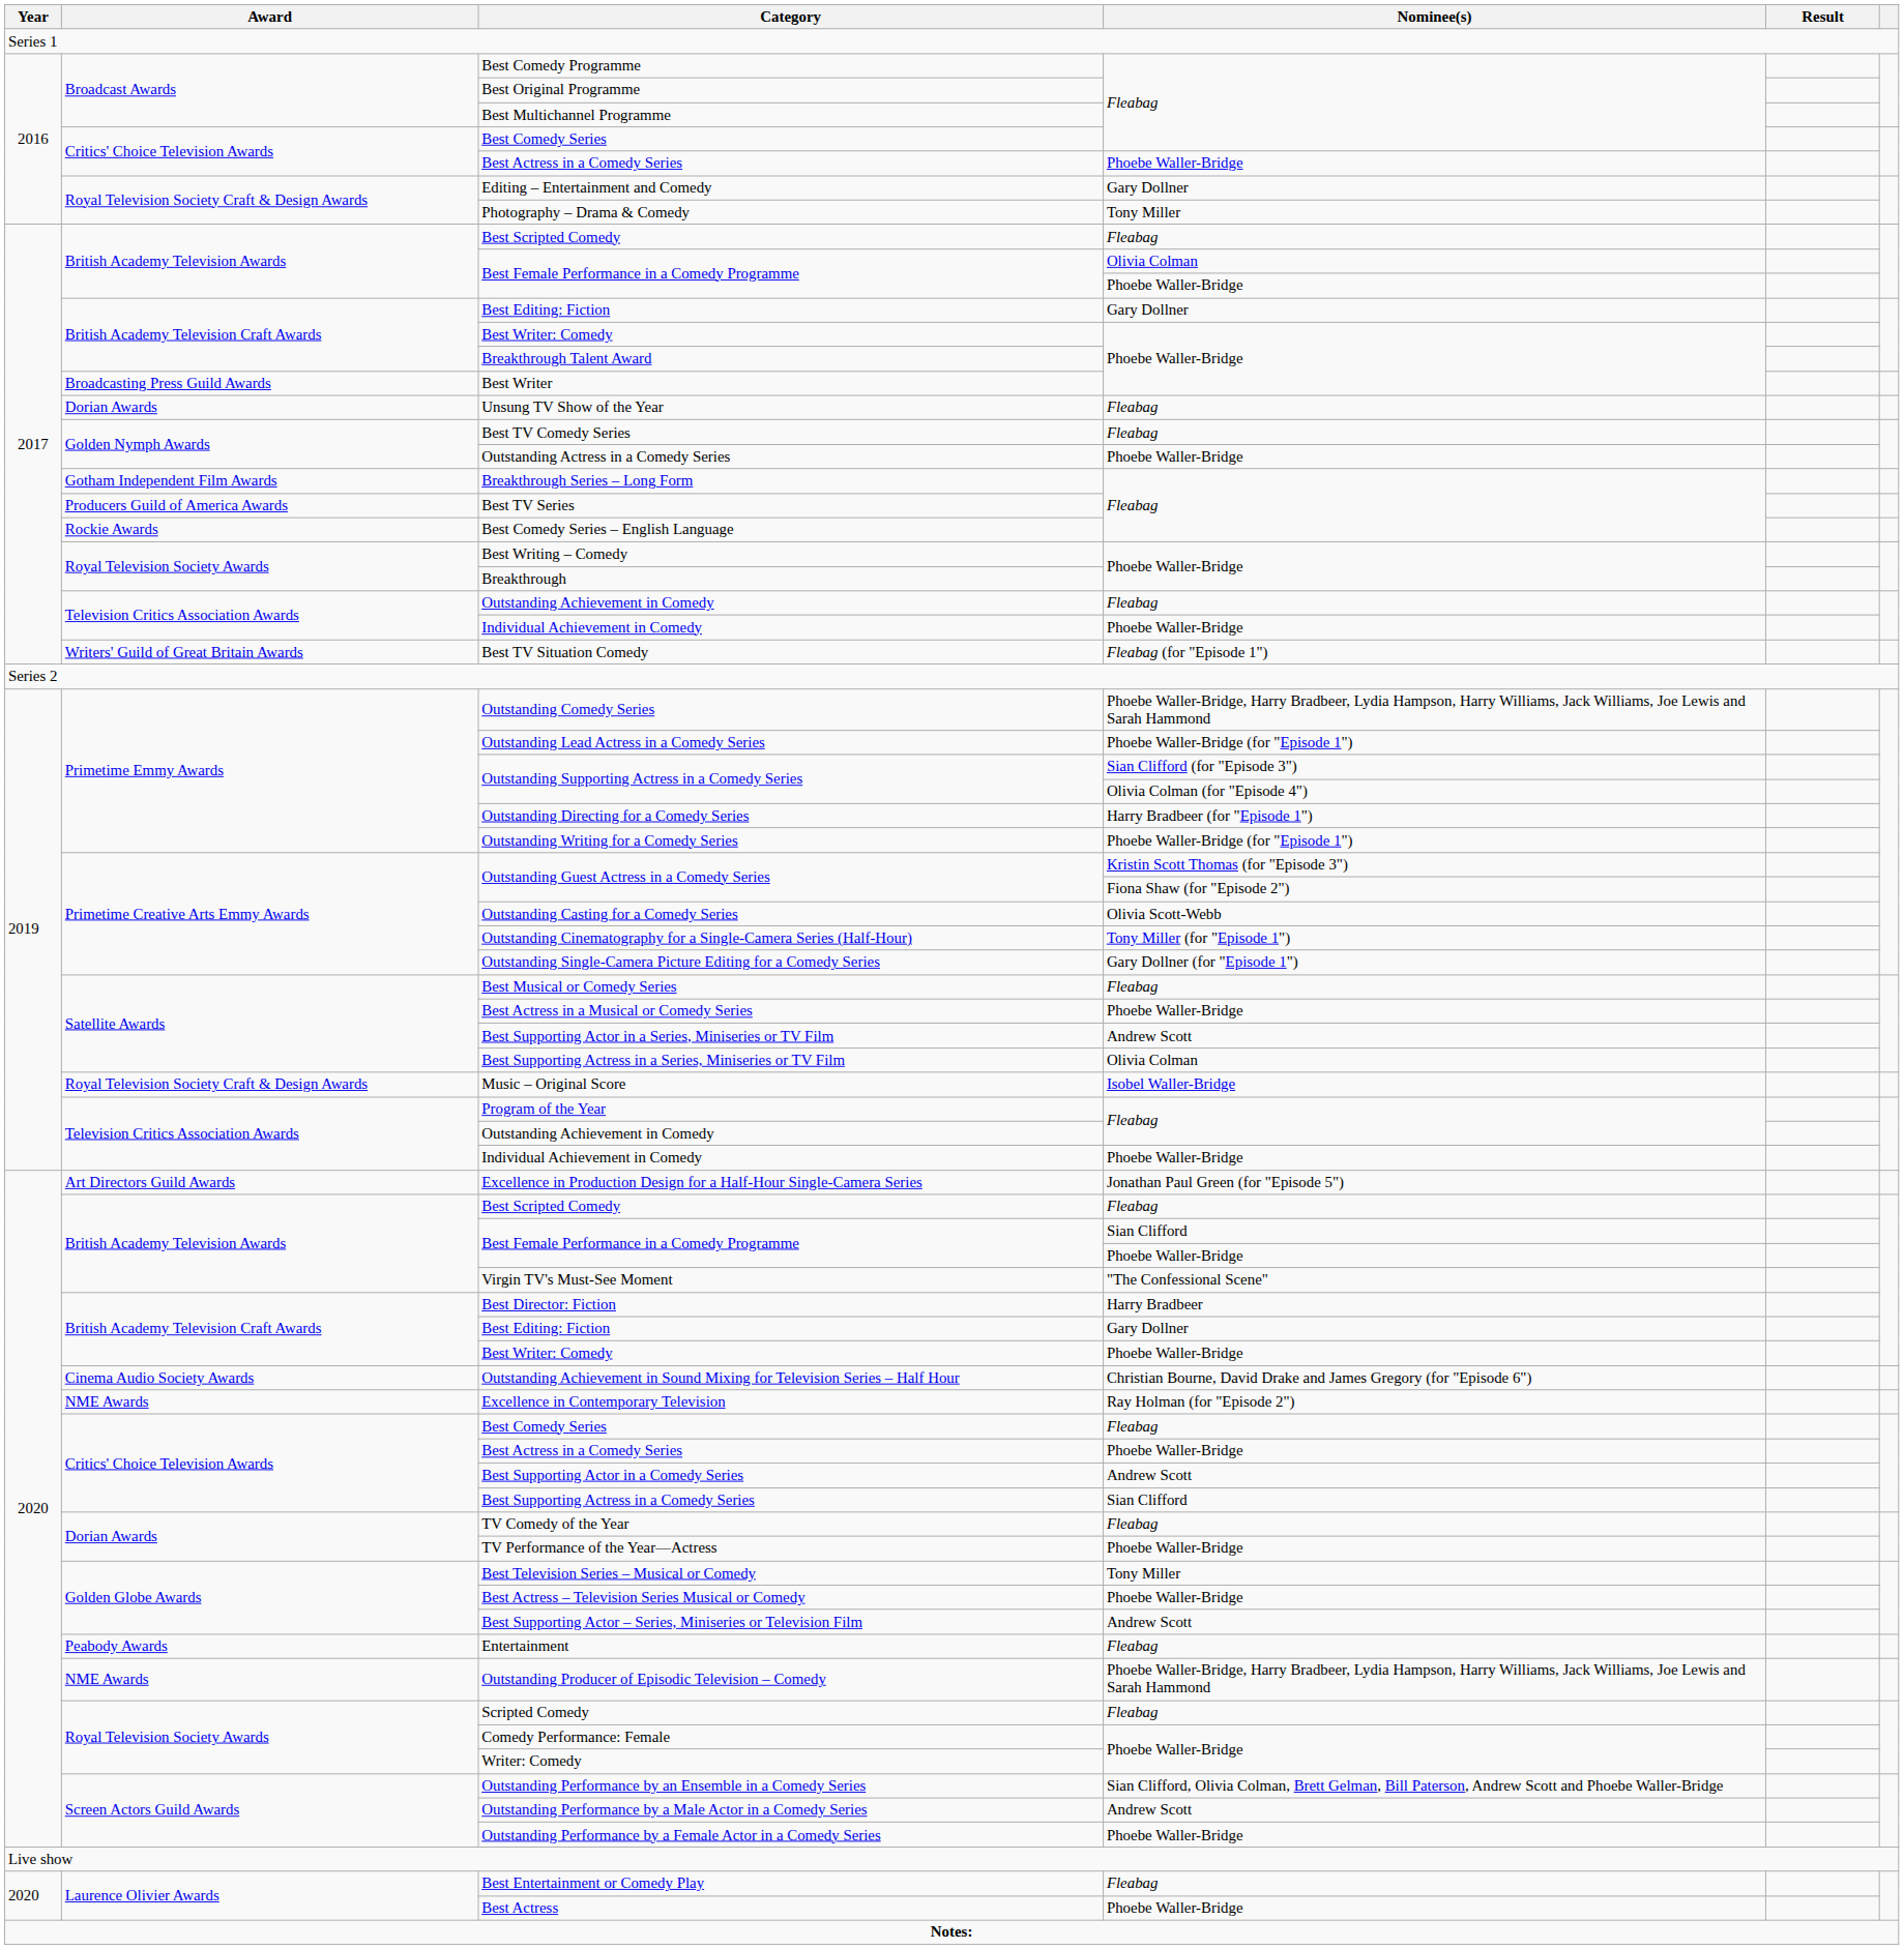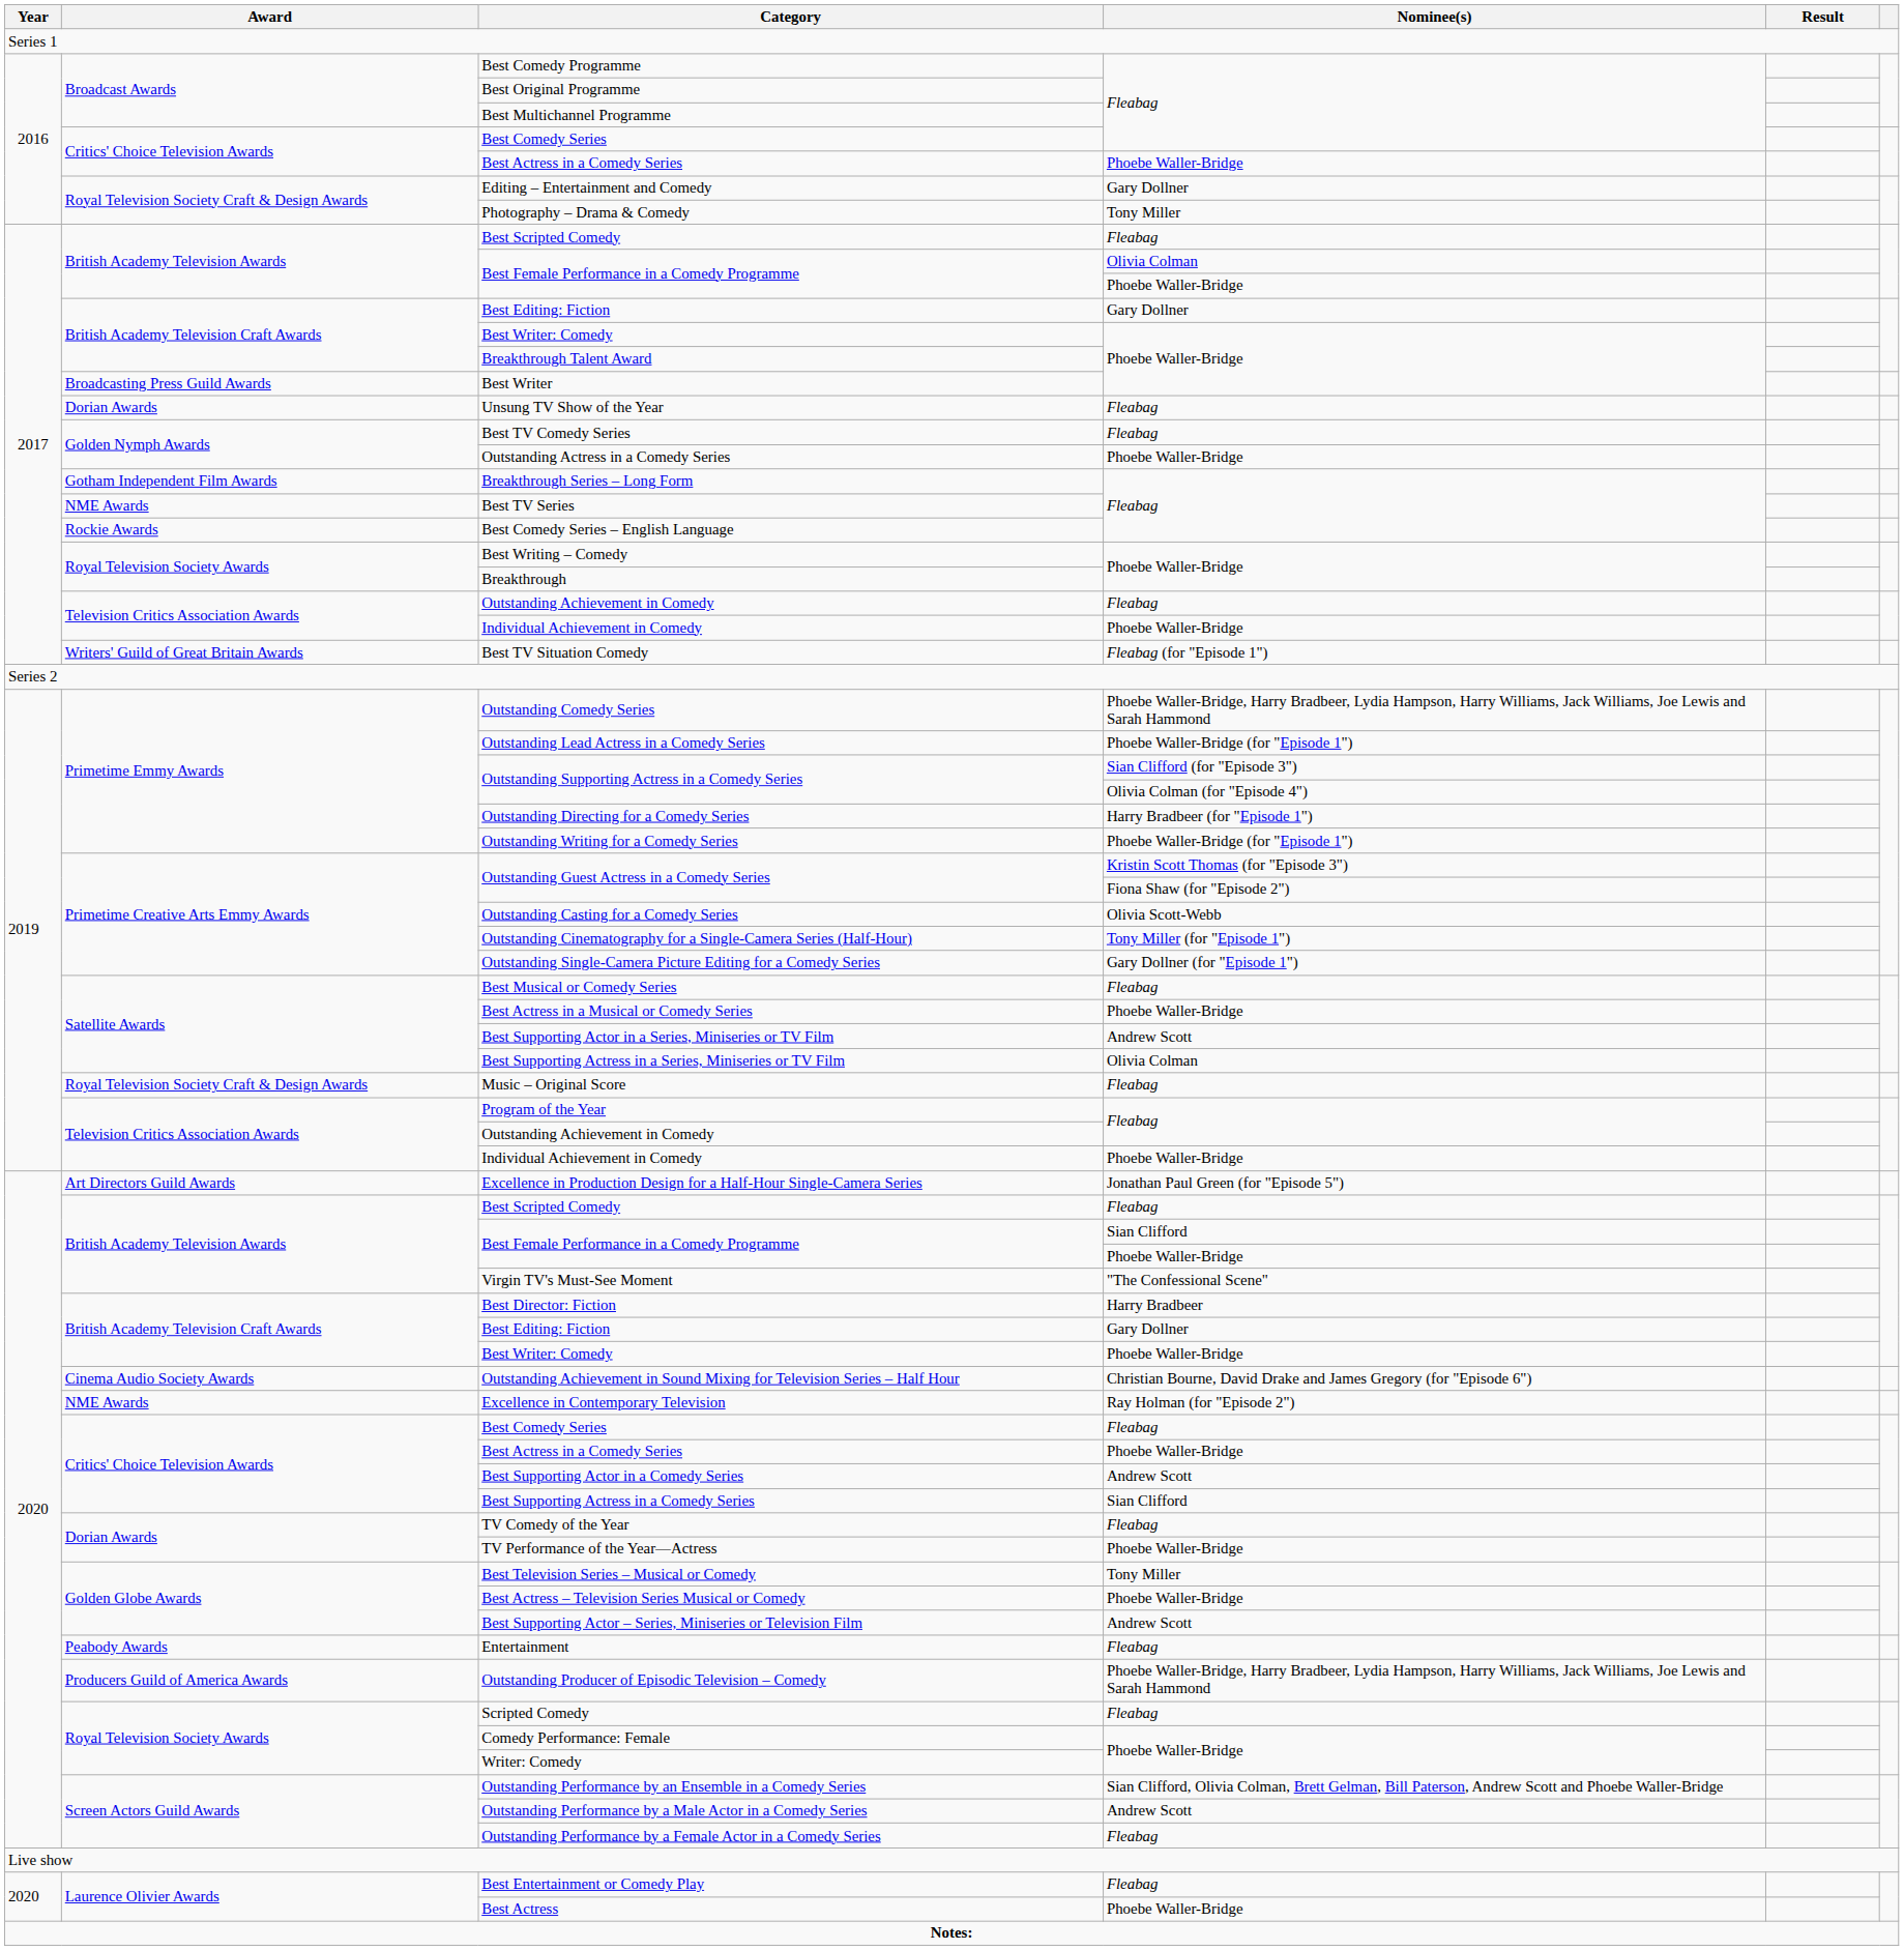Best TV Series | Award: Producers Guild of America Awards -> NME Awards
Music – Original Score | Nominee(s): Isobel Waller-Bridge -> Fleabag
Outstanding Producer of Episodic Television – Comedy | Award: NME Awards -> Producers Guild of America Awards
Outstanding Performance by a Female Actor in a Comedy Series | Nominee(s): Phoebe Waller-Bridge -> Fleabag
